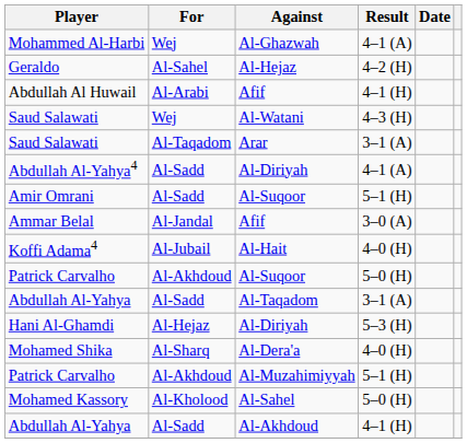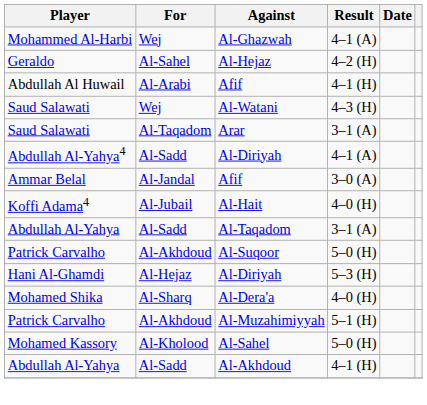- row: Amir Omrani | Al-Sadd | Al-Suqoor | 5–1 (H)
rows swapped: Abdullah Al-Yahya / Al-Taqadom <-> Patrick Carvalho / Al-Suqoor
